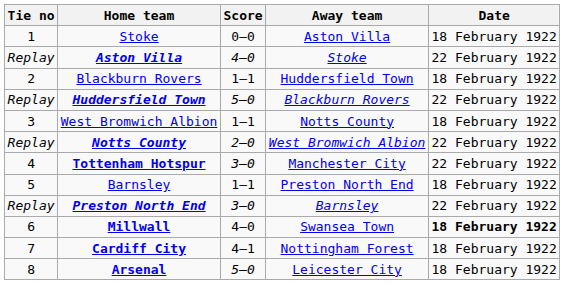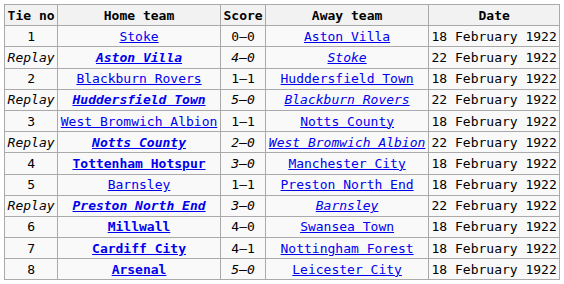Tottenham Hotspur | Date: 22 February 1922 -> 18 February 1922
Millwall | Date: bold -> normal
